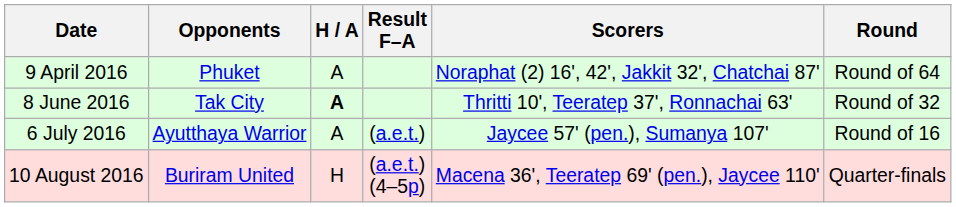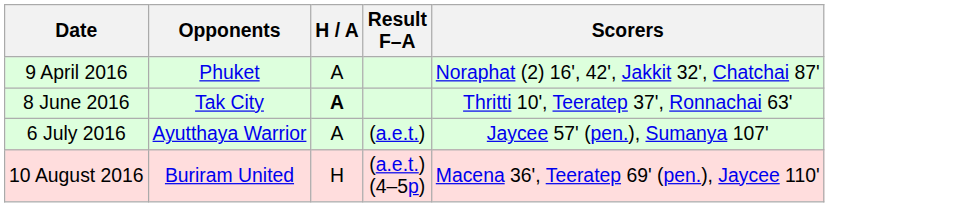- column: Round | Round of 64 | Round of 32 | Round of 16 | Quarter-finals
